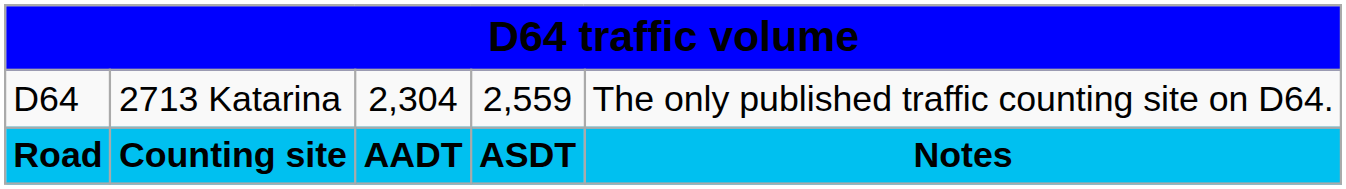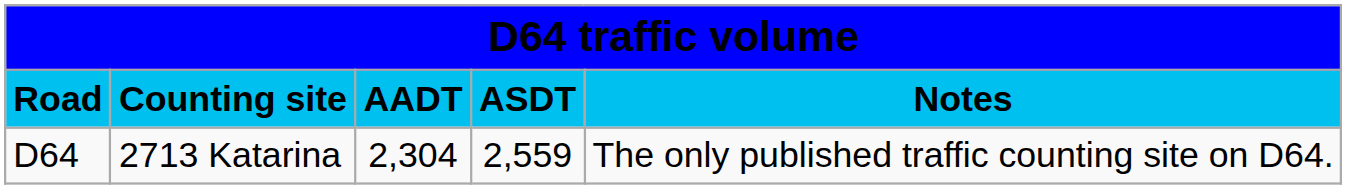rows swapped: Road <-> D64
